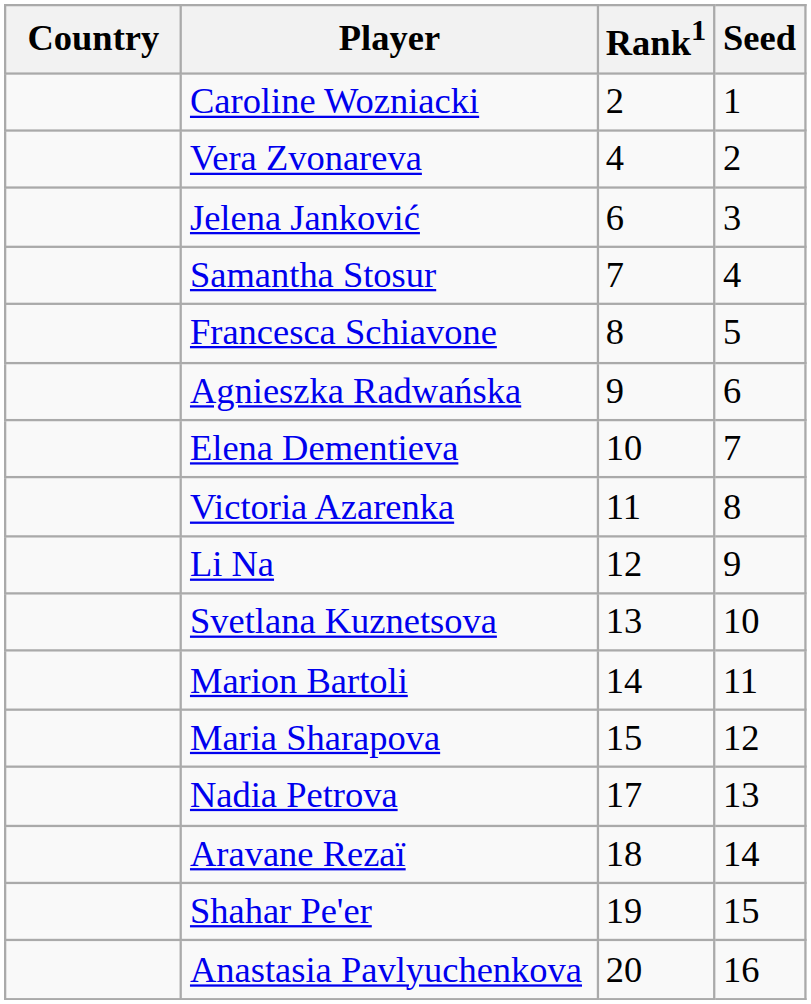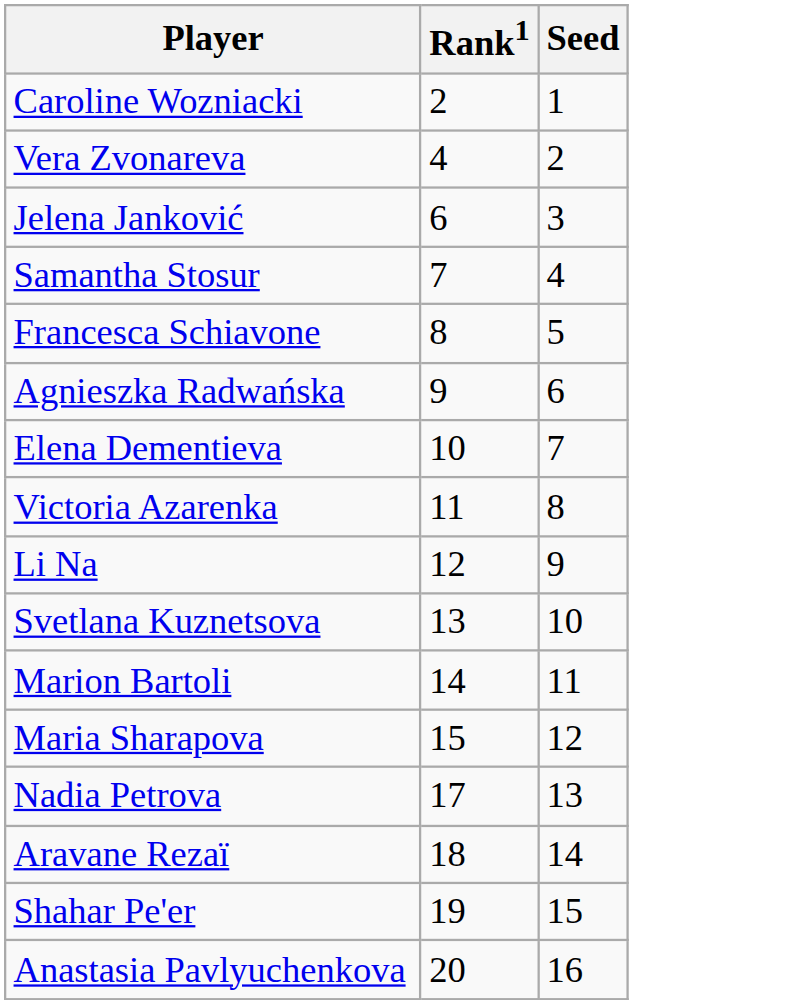- column: Country
